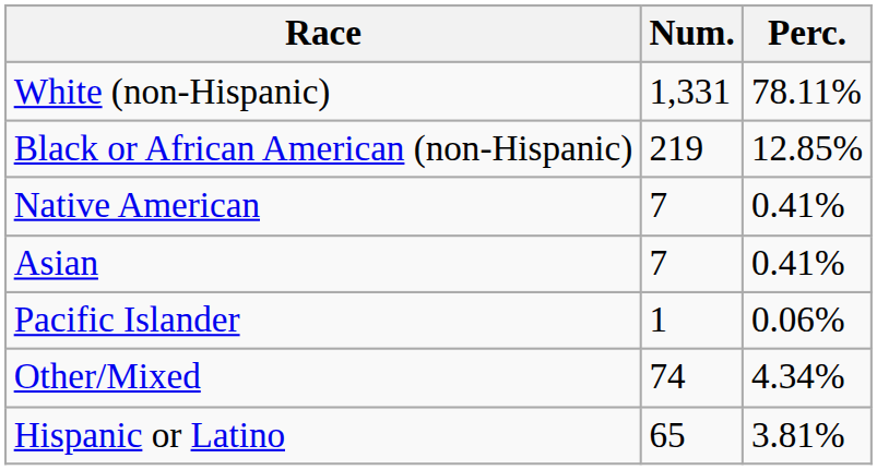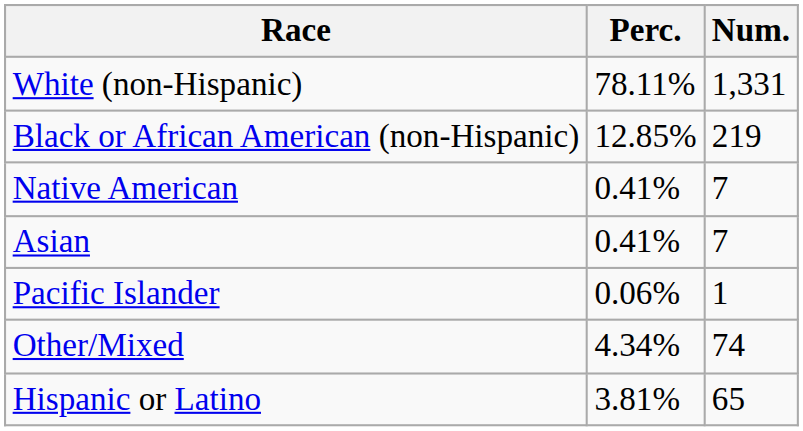columns swapped: Num. <-> Perc.
